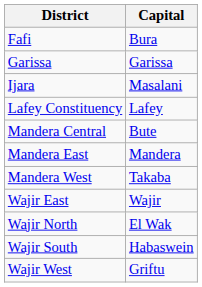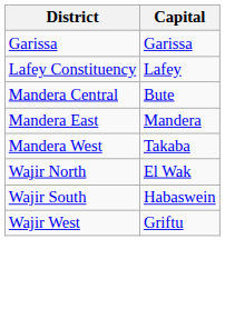- row: Fafi | Bura
- row: Ijara | Masalani
- row: Wajir East | Wajir
